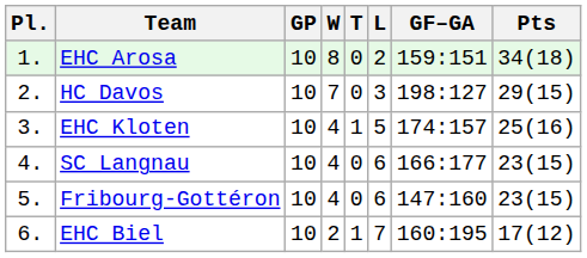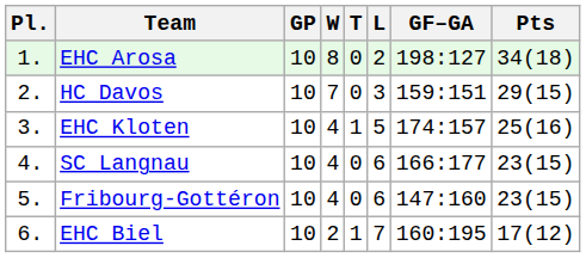EHC Arosa | GF–GA: 159:151 -> 198:127
HC Davos | GF–GA: 198:127 -> 159:151
